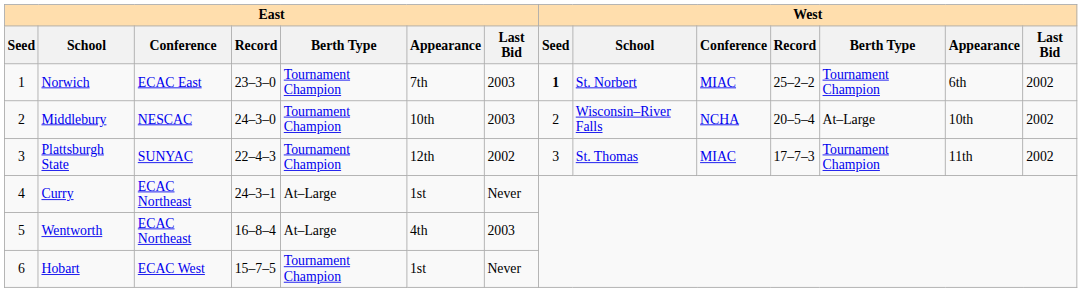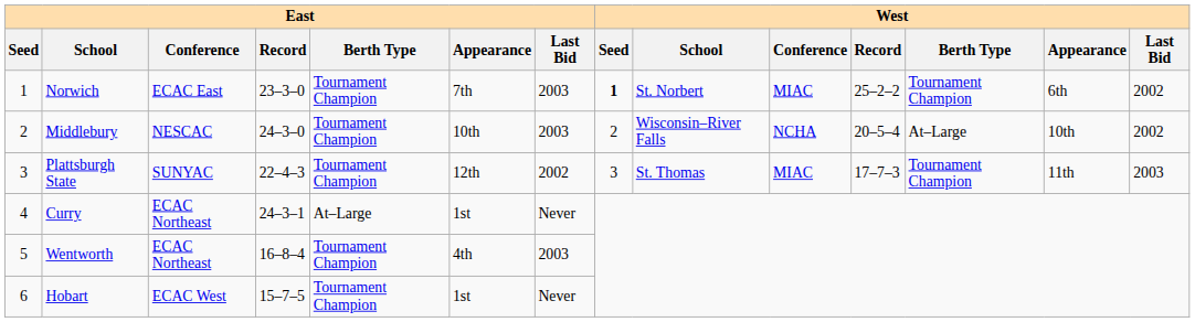Plattsburgh State | West / Last Bid: 2002 -> 2003
Wentworth | East / Berth Type: At–Large -> Tournament Champion
